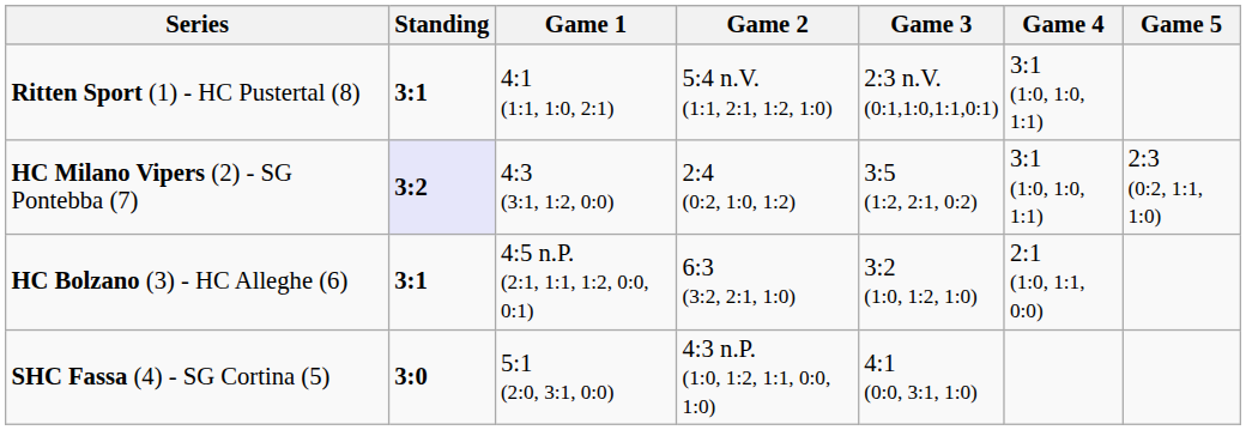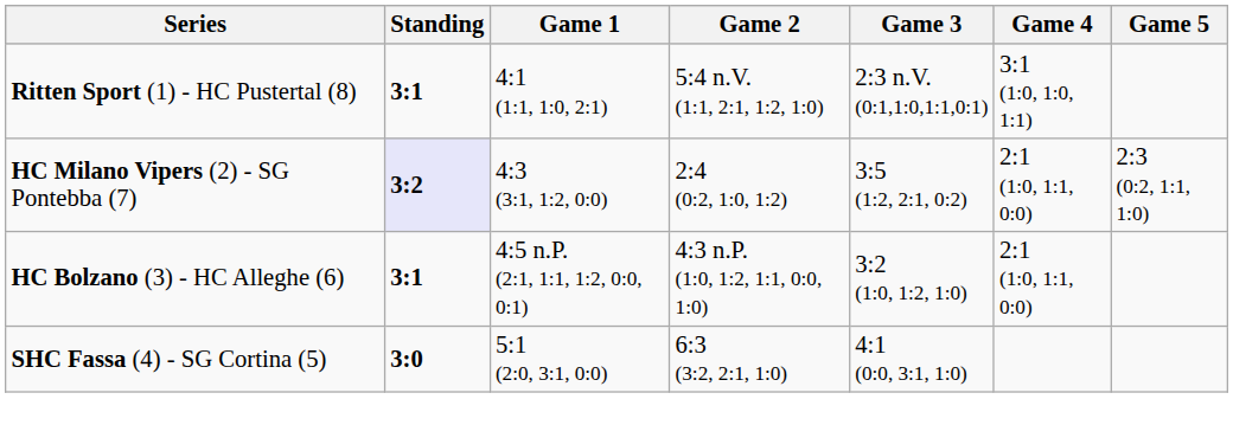HC Milano Vipers (2) - SG Pontebba (7) | Game 4: 3:1 (1:0, 1:0, 1:1) -> 2:1 (1:0, 1:1, 0:0)
HC Bolzano (3) - HC Alleghe (6) | Game 2: 6:3 (3:2, 2:1, 1:0) -> 4:3 n.P. (1:0, 1:2, 1:1, 0:0, 1:0)
SHC Fassa (4) - SG Cortina (5) | Game 2: 4:3 n.P. (1:0, 1:2, 1:1, 0:0, 1:0) -> 6:3 (3:2, 2:1, 1:0)
